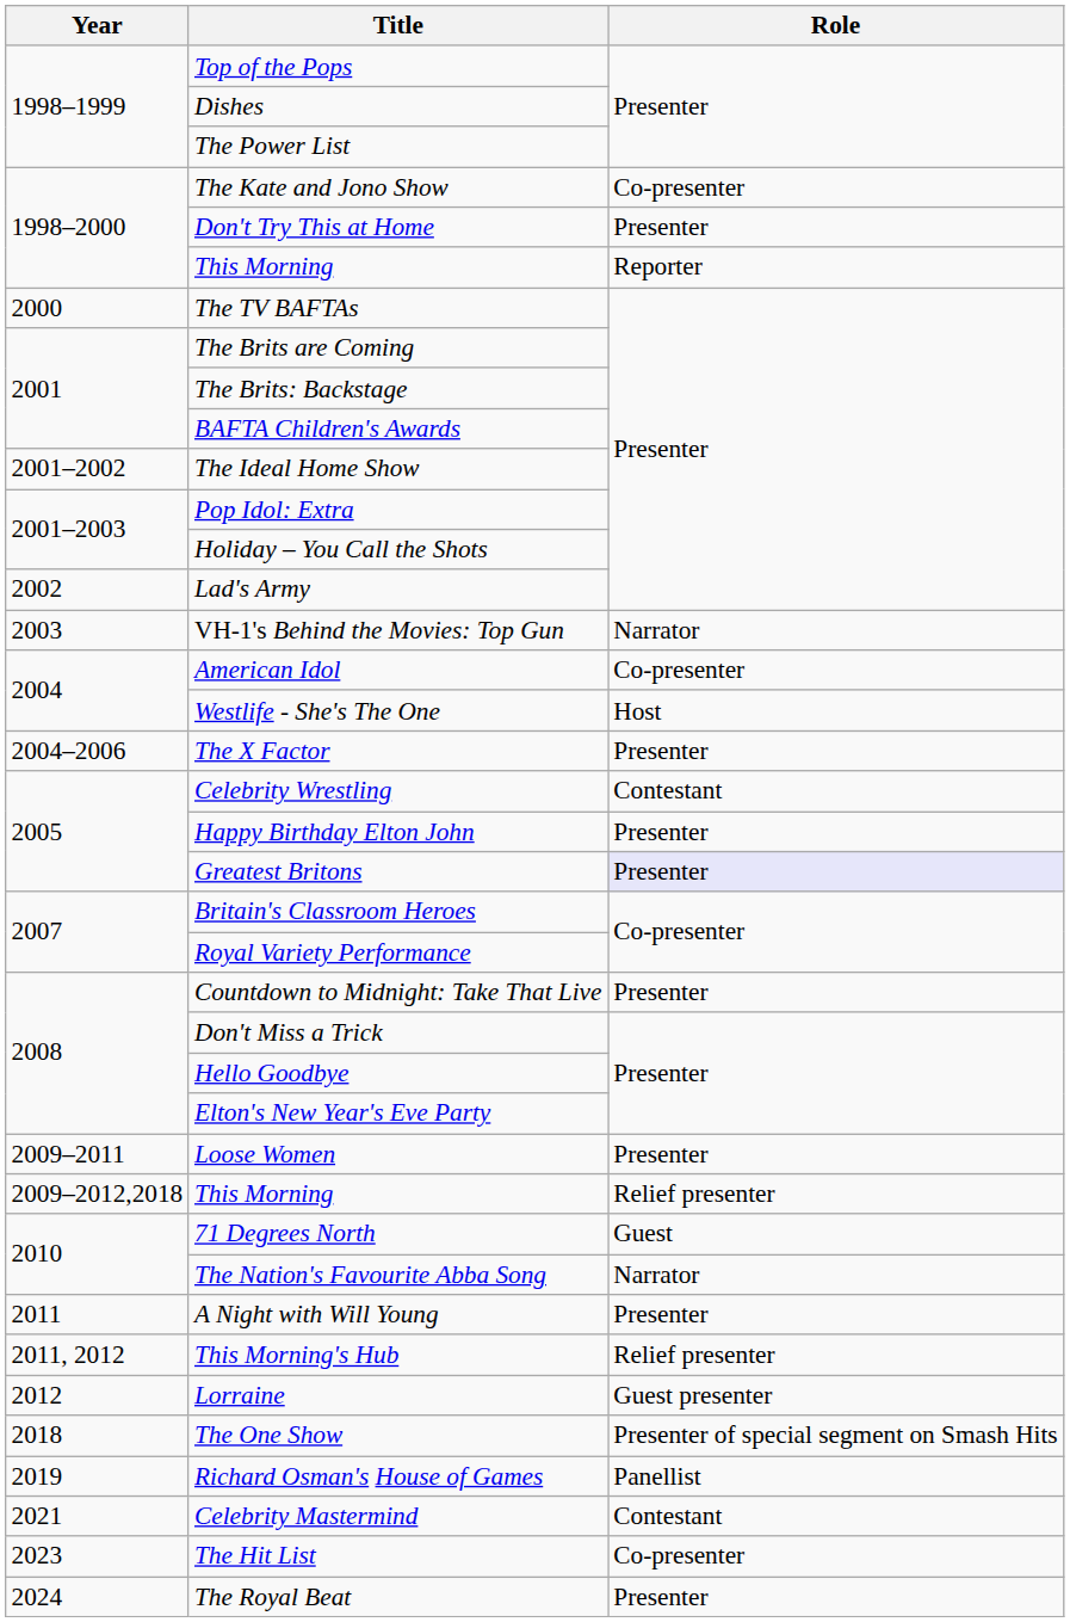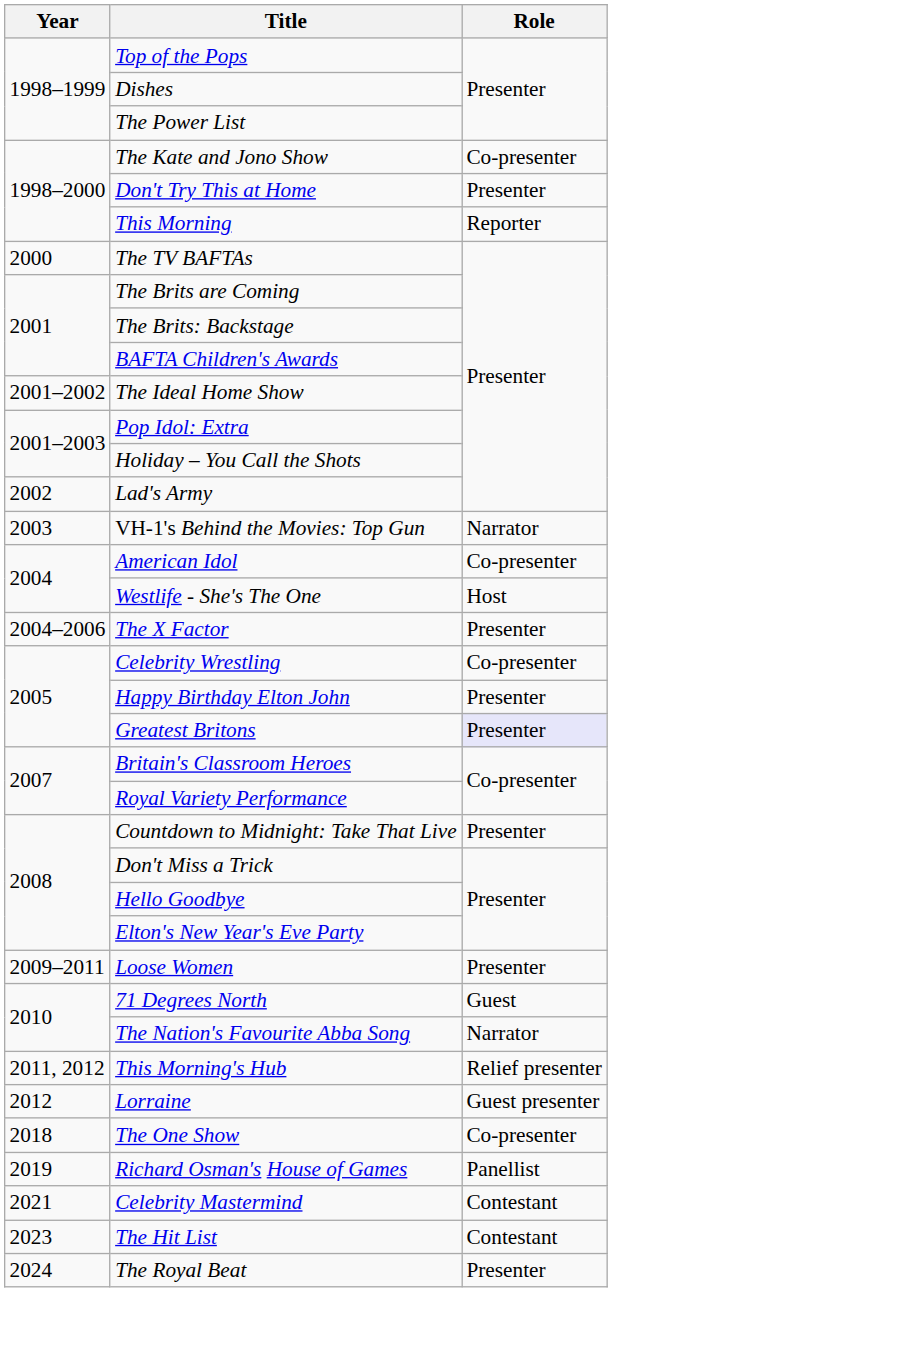Celebrity Wrestling | Role: Contestant -> Co-presenter
- row: 2009–2012,2018 | This Morning | Relief presenter
- row: 2011 | A Night with Will Young | Presenter
The One Show | Role: Presenter of special segment on Smash Hits -> Co-presenter
The Hit List | Role: Co-presenter -> Contestant
